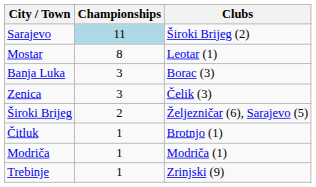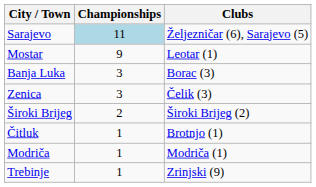Sarajevo | Clubs: Široki Brijeg (2) -> Željezničar (6), Sarajevo (5)
Mostar | Championships: 8 -> 9
Široki Brijeg | Clubs: Željezničar (6), Sarajevo (5) -> Široki Brijeg (2)
